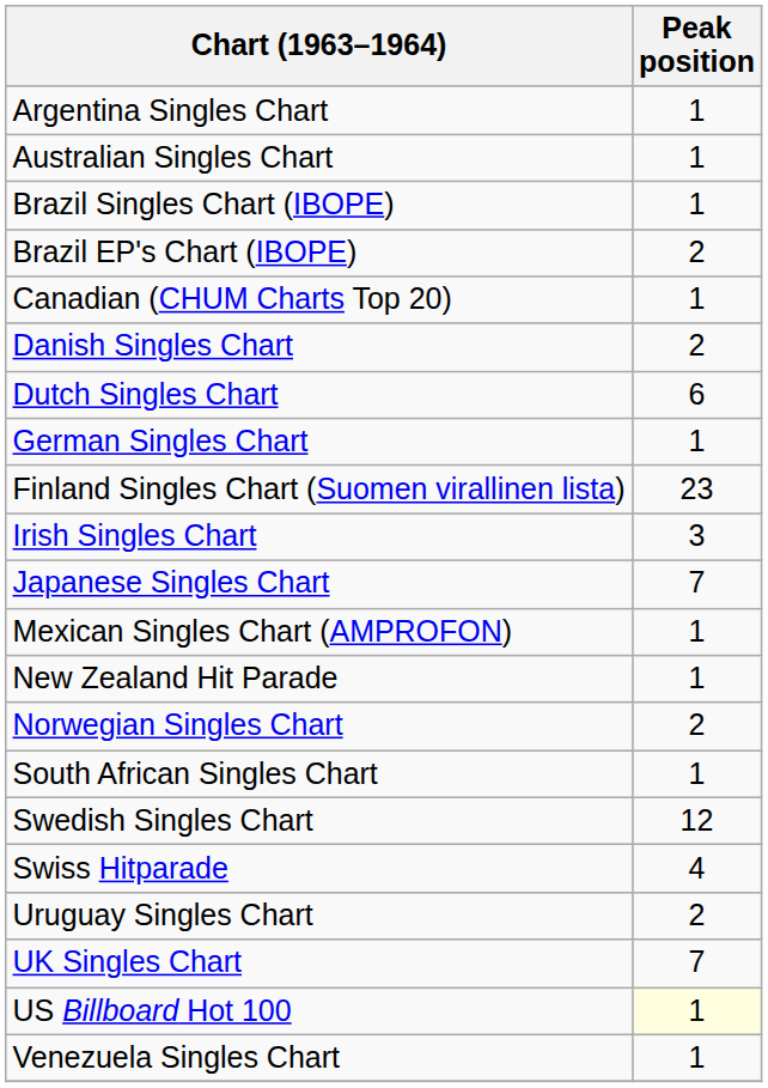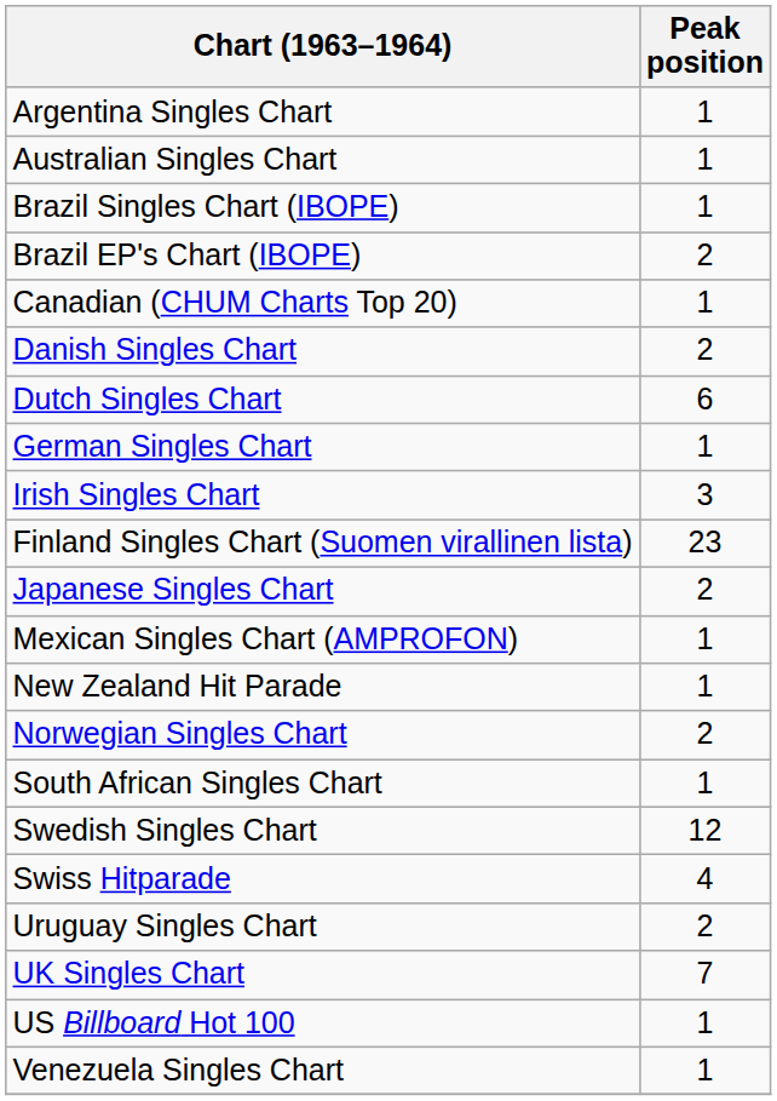rows swapped: Finland Singles Chart (Suomen virallinen lista) <-> Irish Singles Chart
Japanese Singles Chart | Peak position: 7 -> 2
US Billboard Hot 100 | Peak position: lightyellow background -> no background
